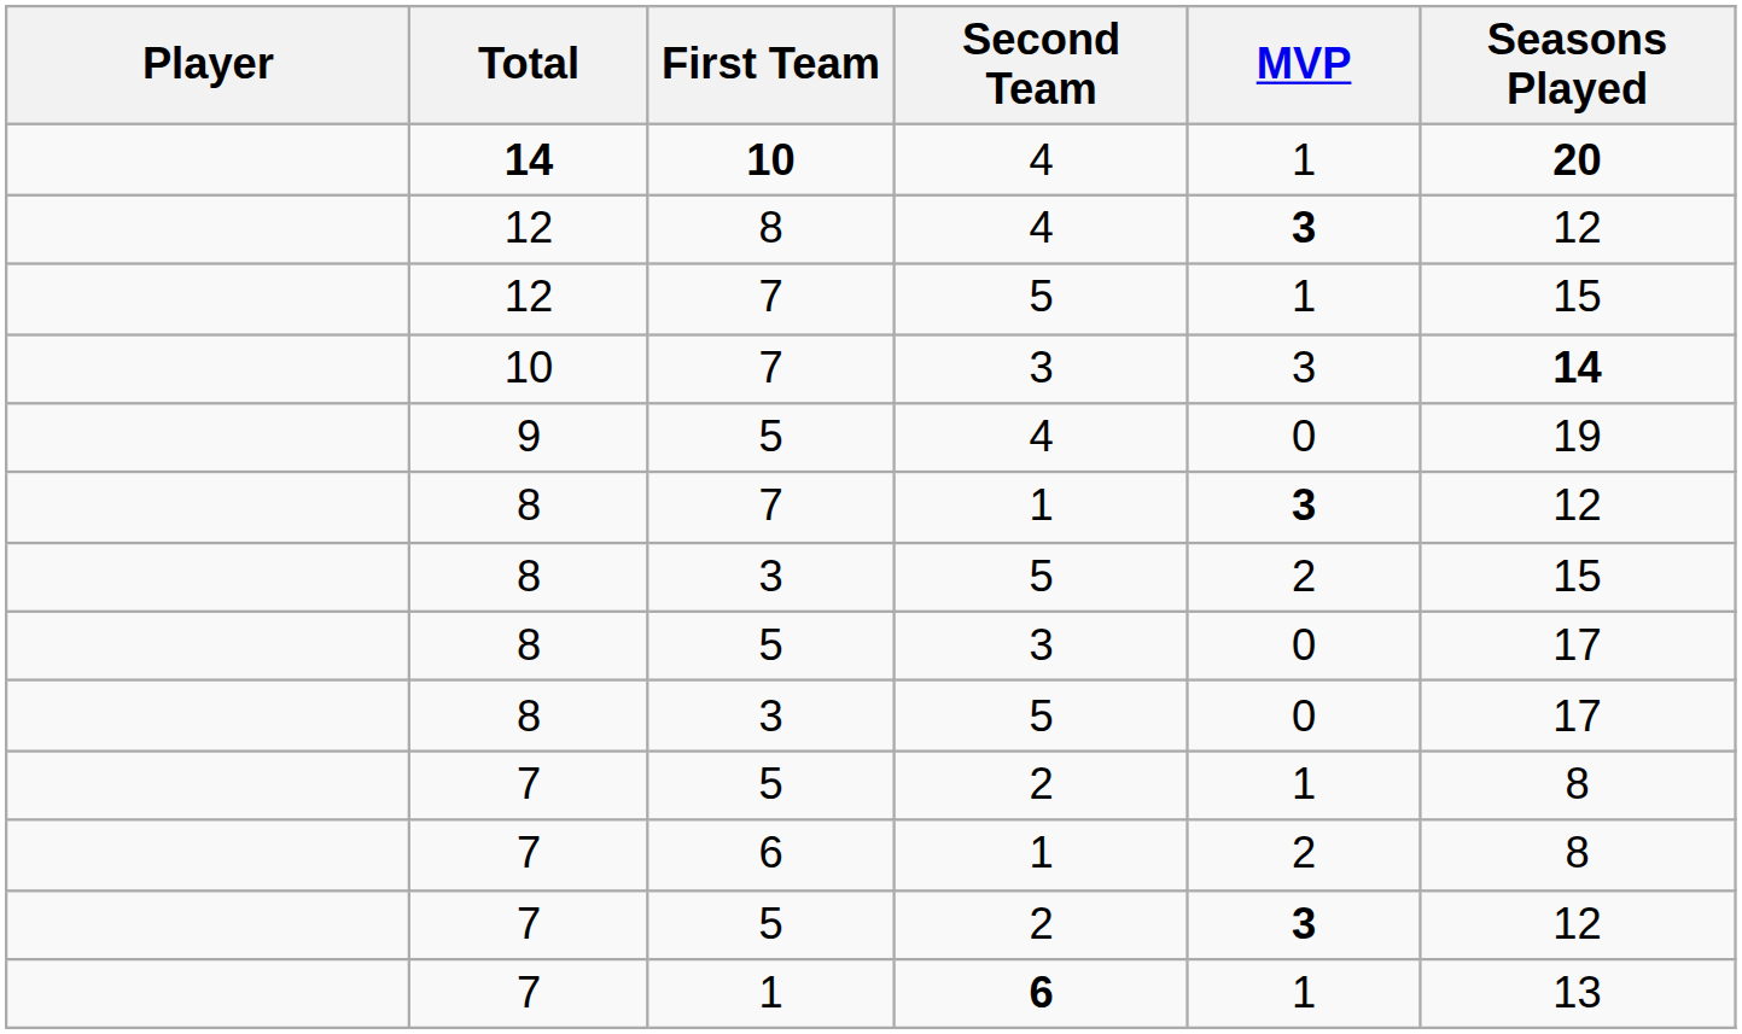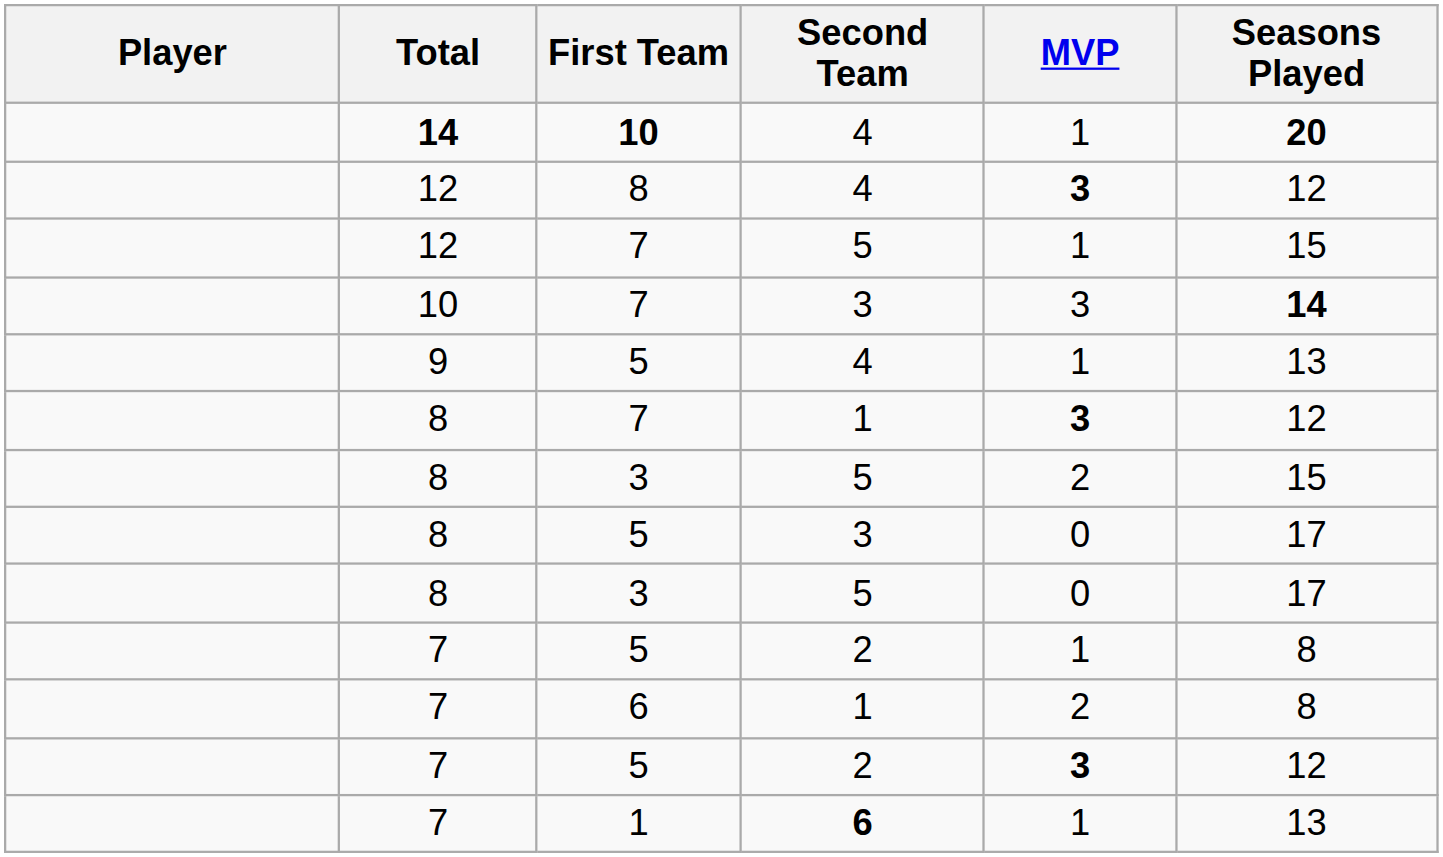9 / 5 | MVP: 0 -> 1
9 / 5 | Seasons Played: 19 -> 13
